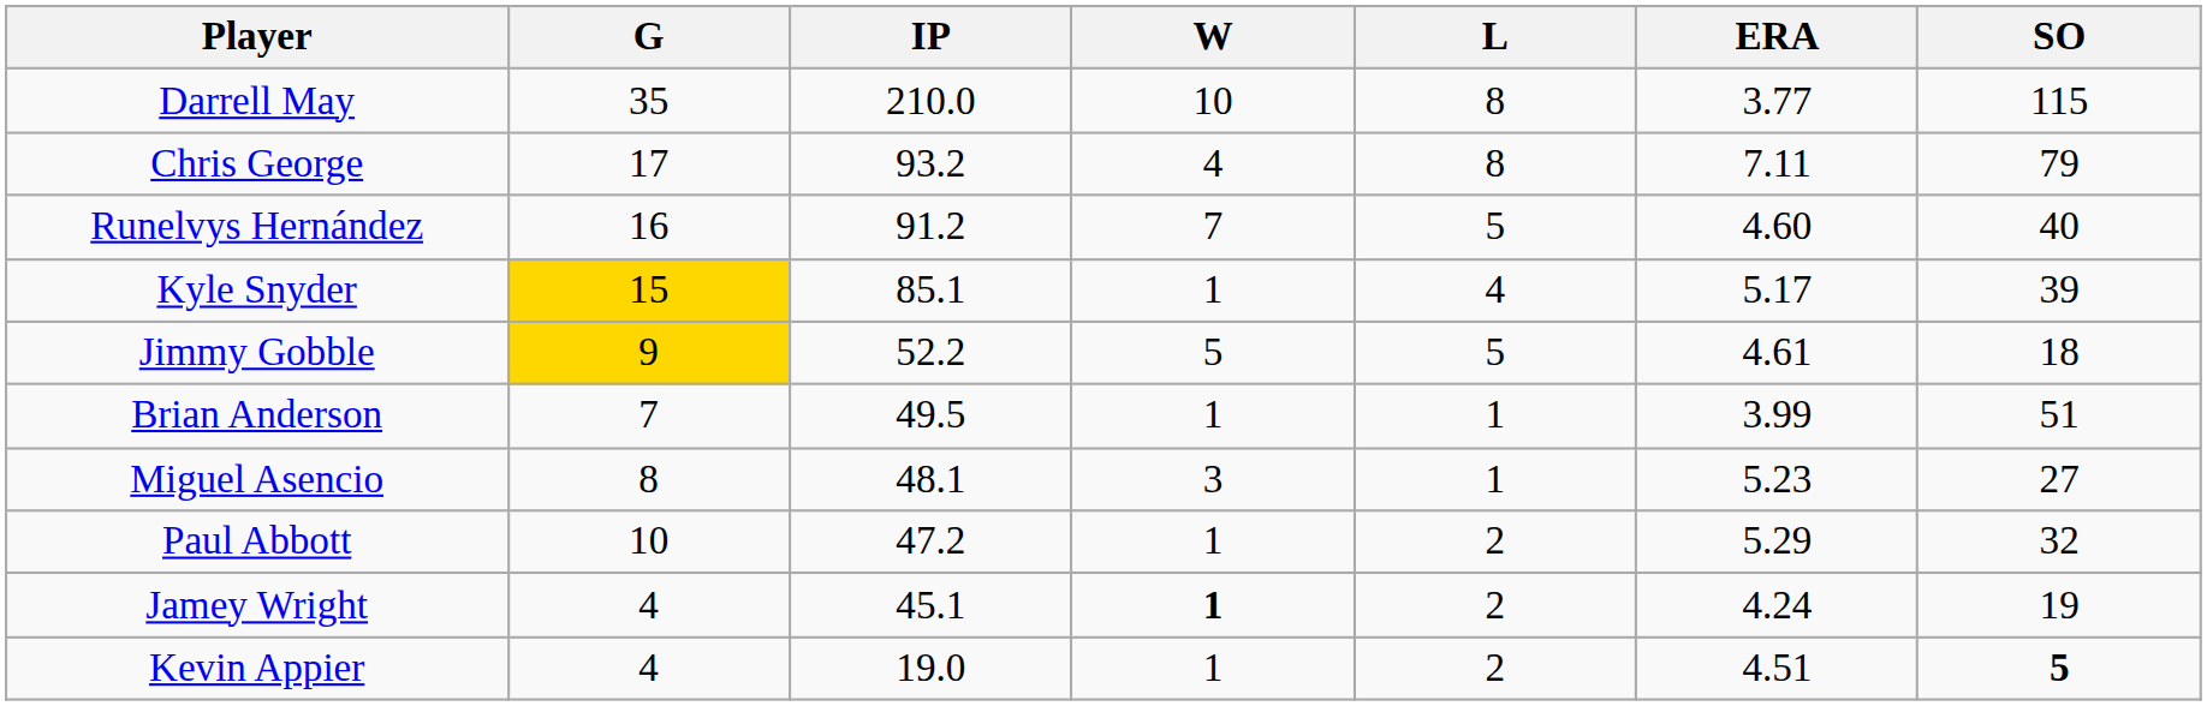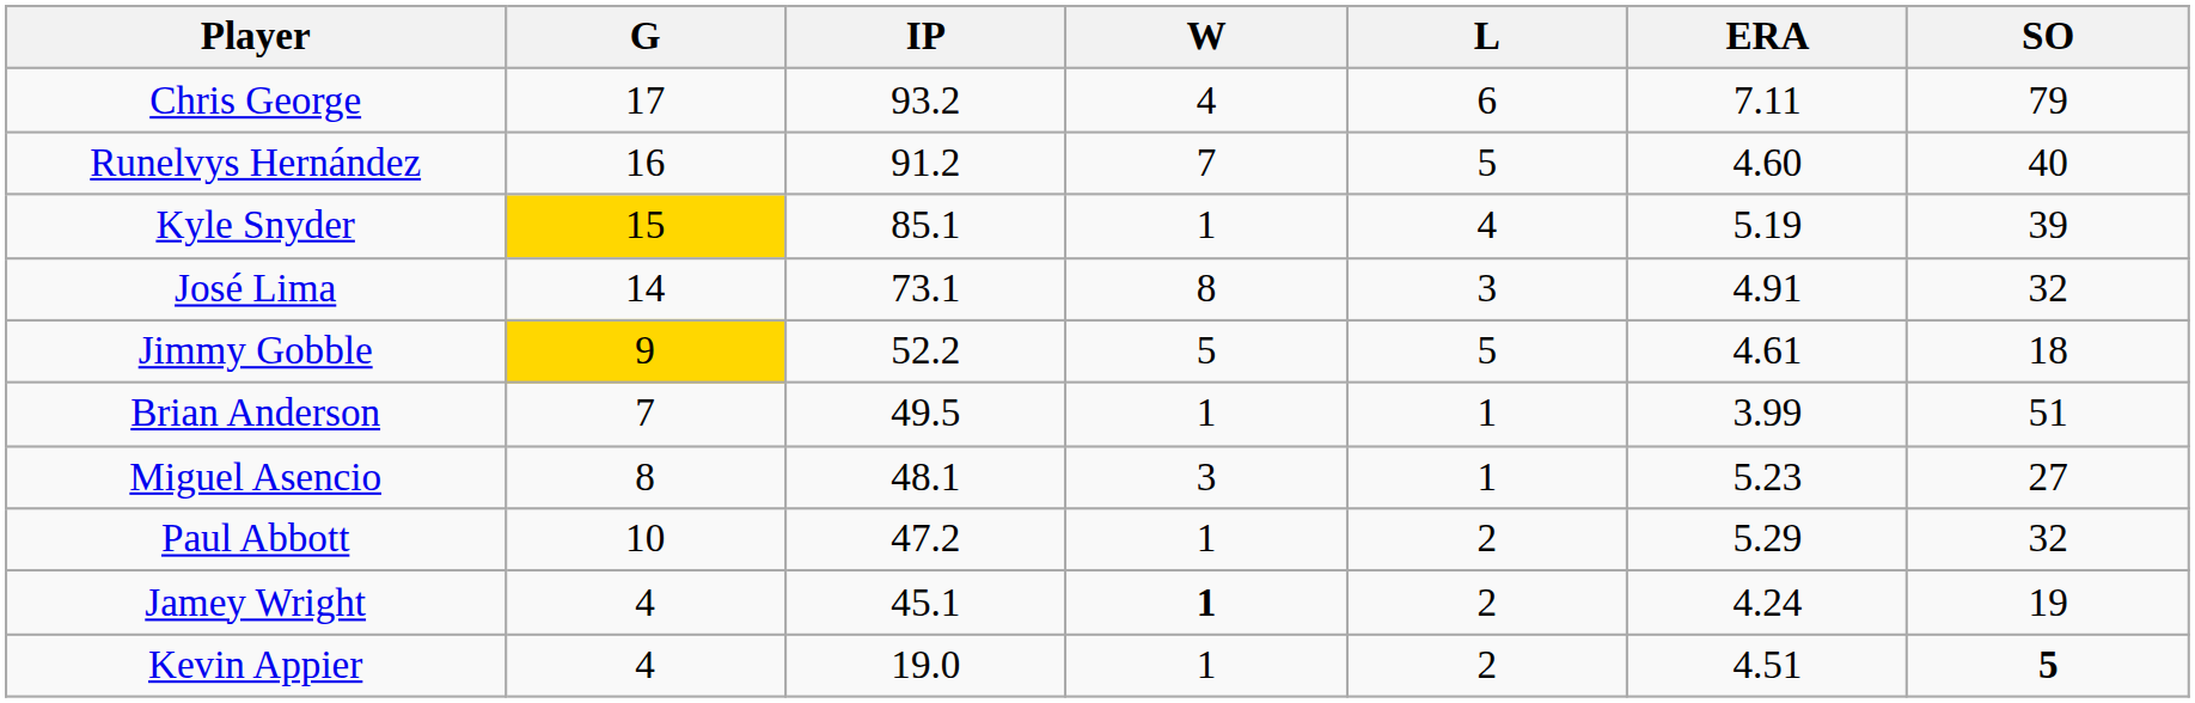- row: Darrell May | 35 | 210.0 | 10 | 8 | 3.77 | 115
Chris George | L: 8 -> 6
Kyle Snyder | ERA: 5.17 -> 5.19
+ row: José Lima | 14 | 73.1 | 8 | 3 | 4.91 | 32
